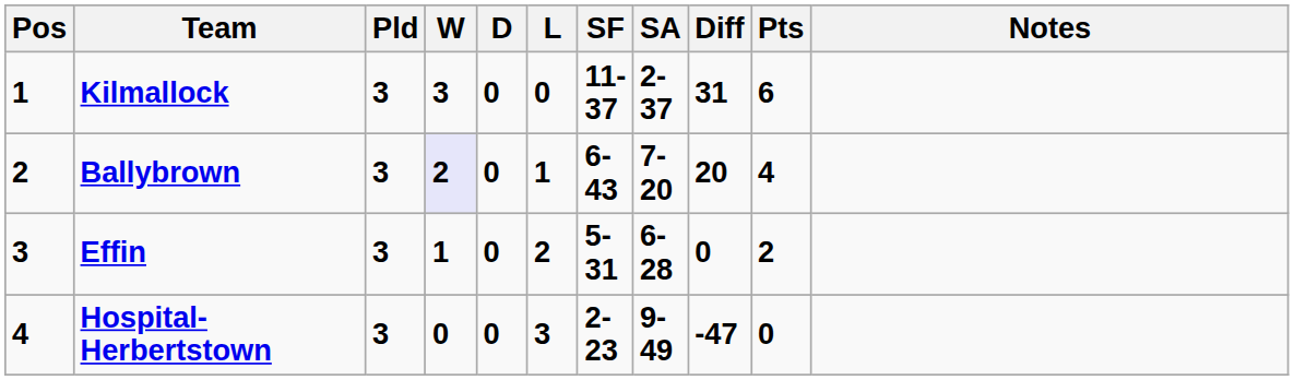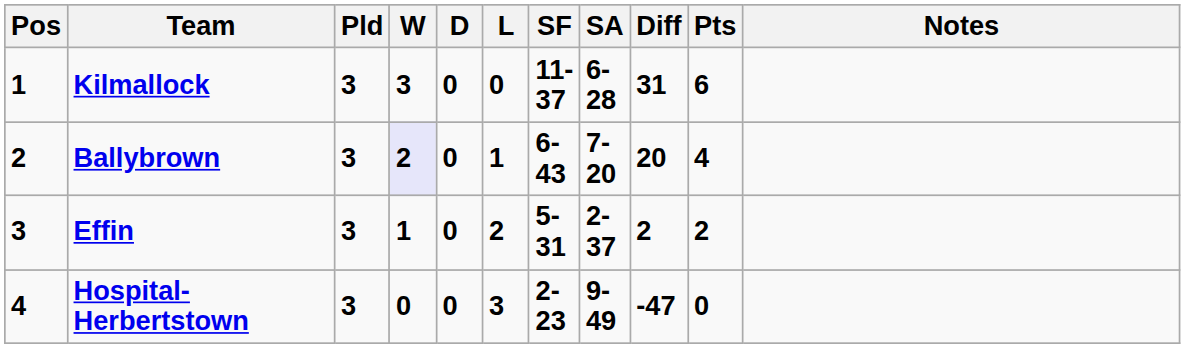Kilmallock | SA: 2-37 -> 6-28
Effin | SA: 6-28 -> 2-37
Effin | Diff: 0 -> 2
